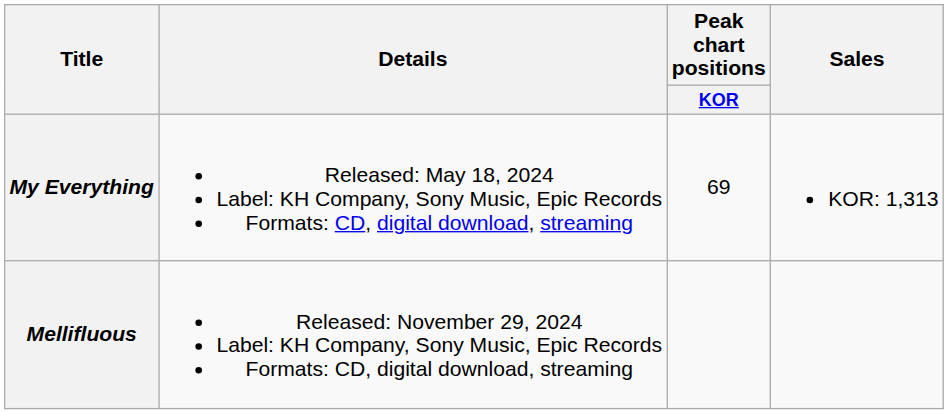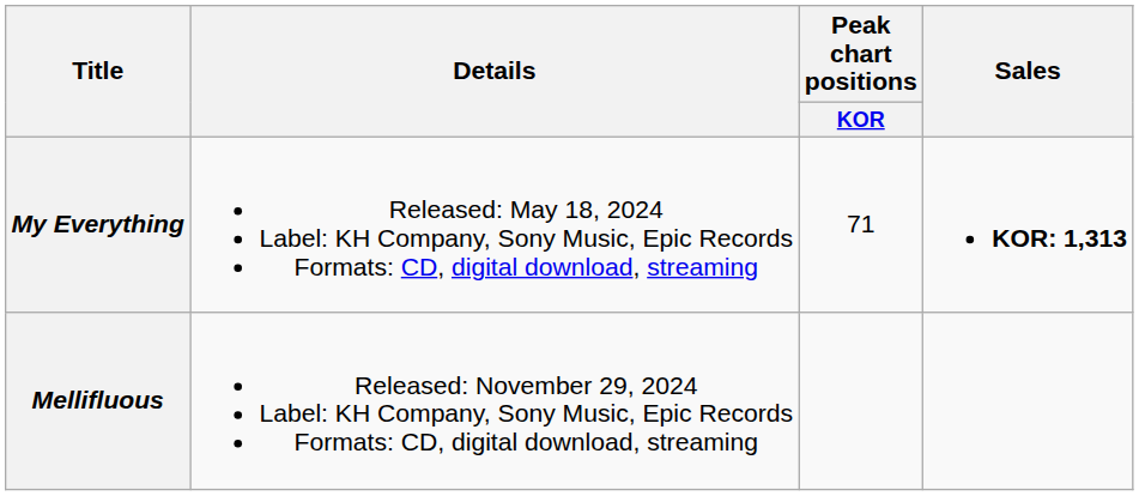My Everything | Peak chart positions / KOR: 69 -> 71
My Everything | Sales: normal -> bold
